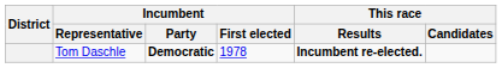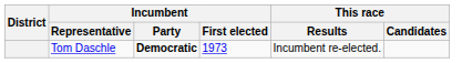Tom Daschle | Incumbent / First elected: 1978 -> 1973
Tom Daschle | This race / Results: bold -> normal
